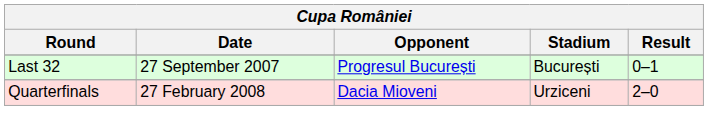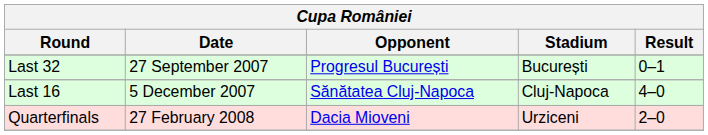+ row: Last 16 | 5 December 2007 | Sănătatea Cluj-Napoca | Cluj-Napoca | 4–0
